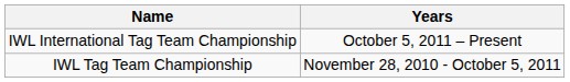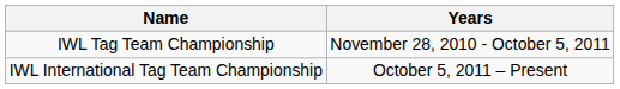rows swapped: IWL Tag Team Championship <-> IWL International Tag Team Championship
